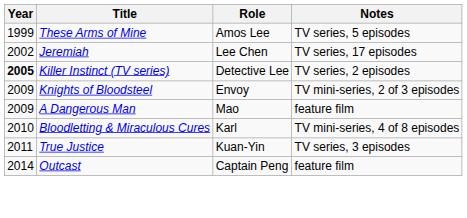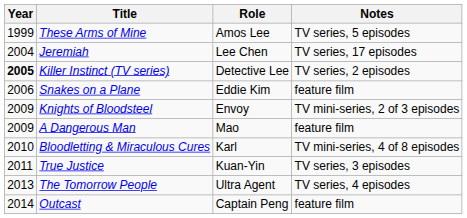Jeremiah | Year: 2002 -> 2004
+ row: 2006 | Snakes on a Plane | Eddie Kim | feature film
+ row: 2013 | The Tomorrow People | Ultra Agent | TV series, 4 episodes
